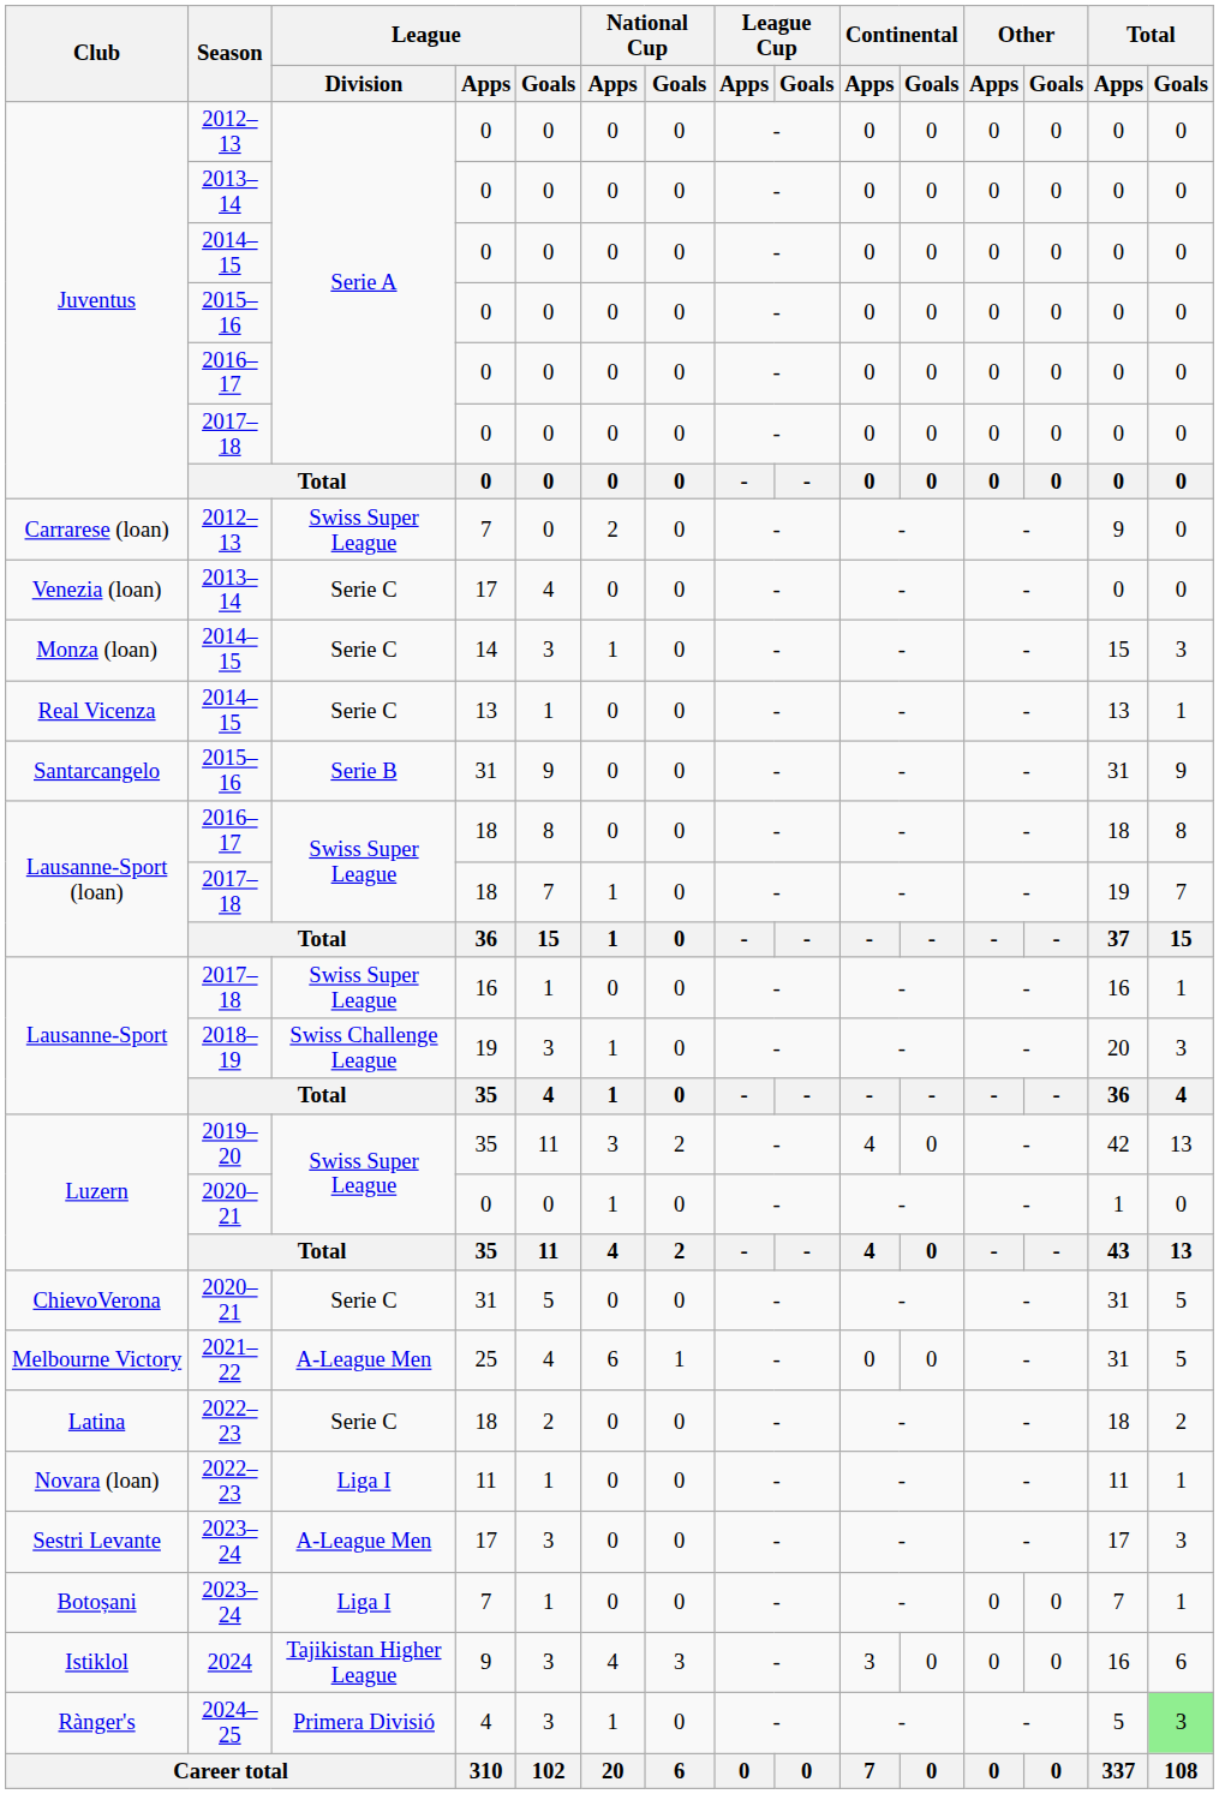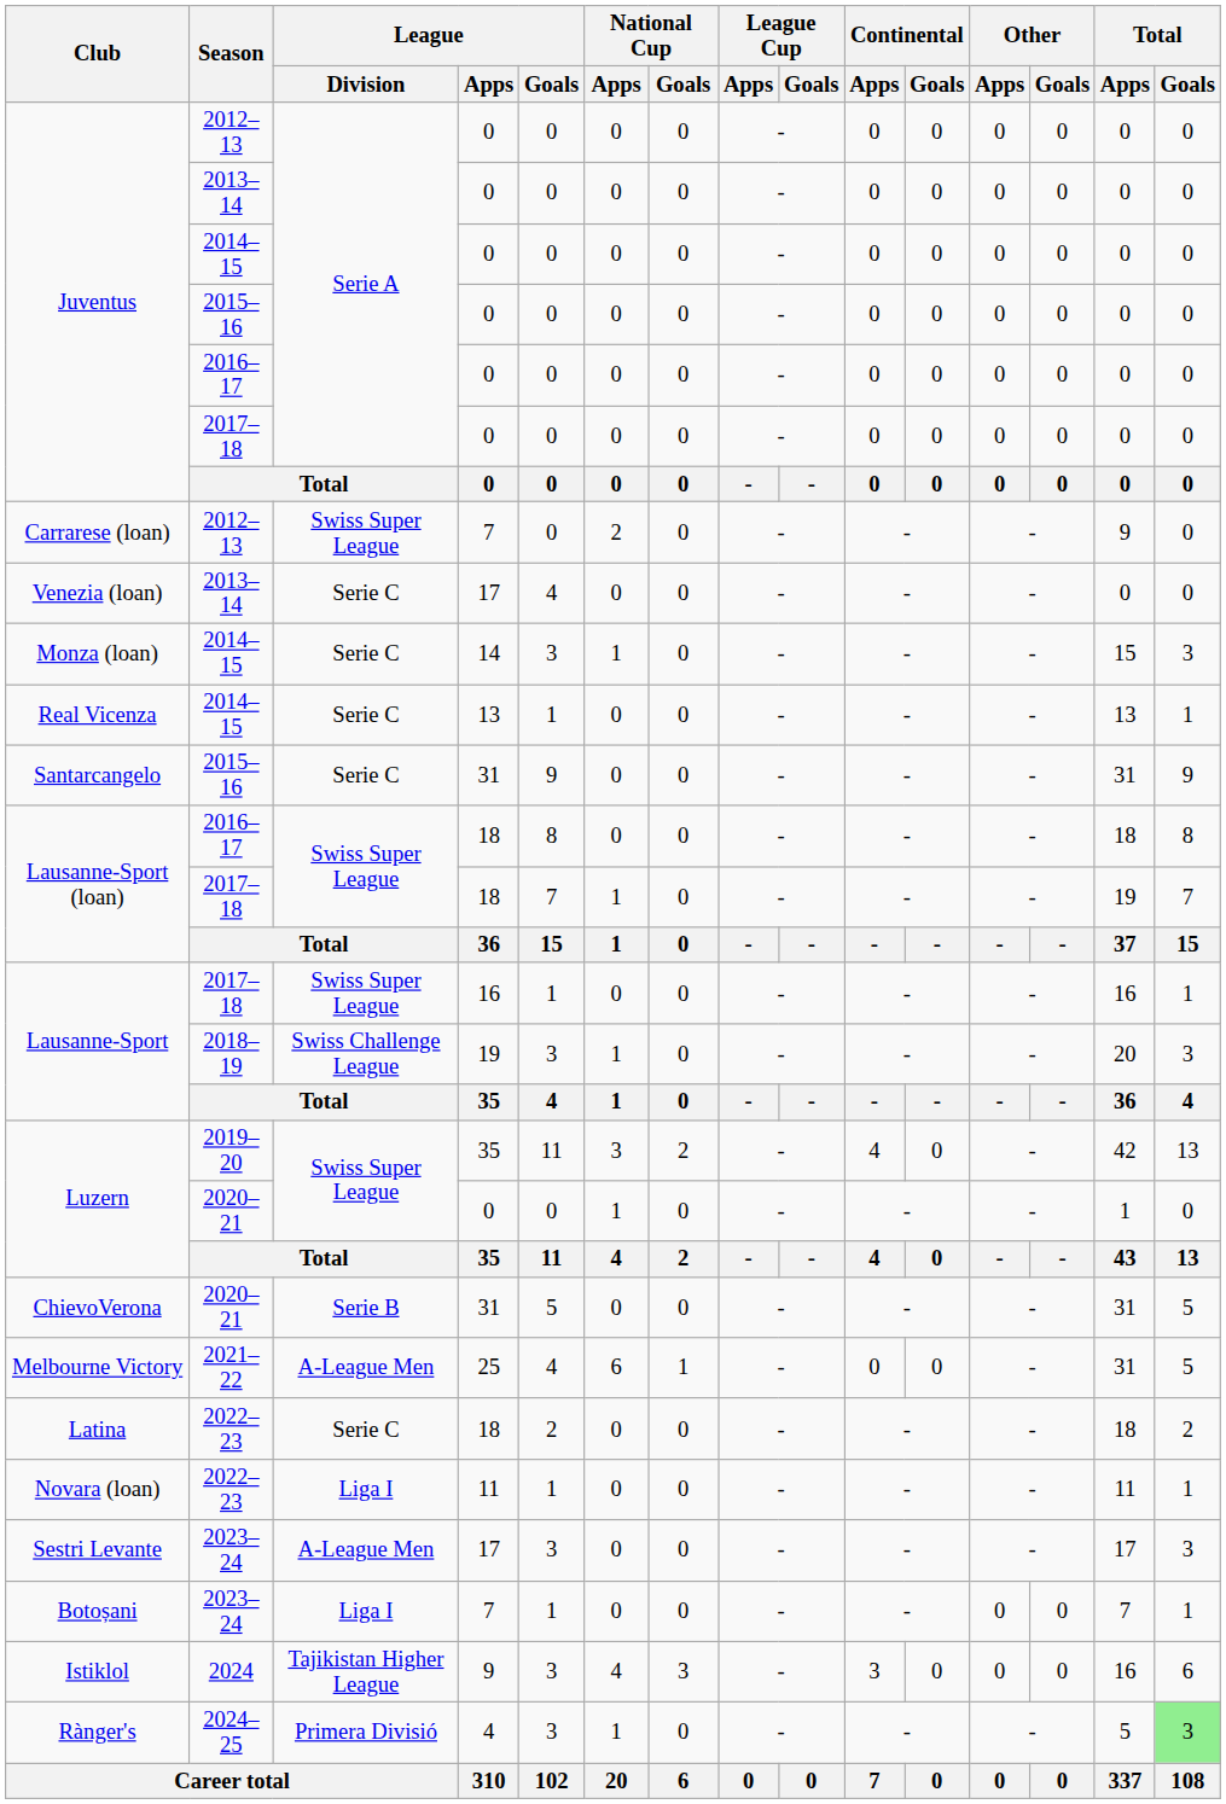Santarcangelo | League / Division: Serie B -> Serie C
ChievoVerona | League / Division: Serie C -> Serie B
